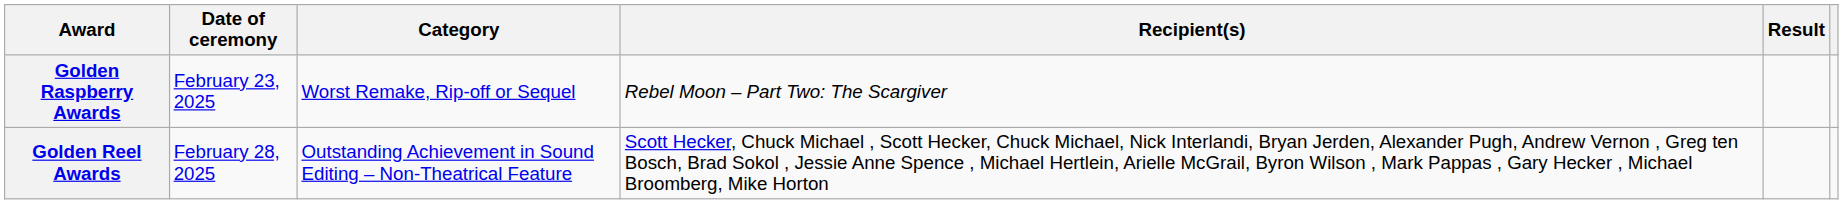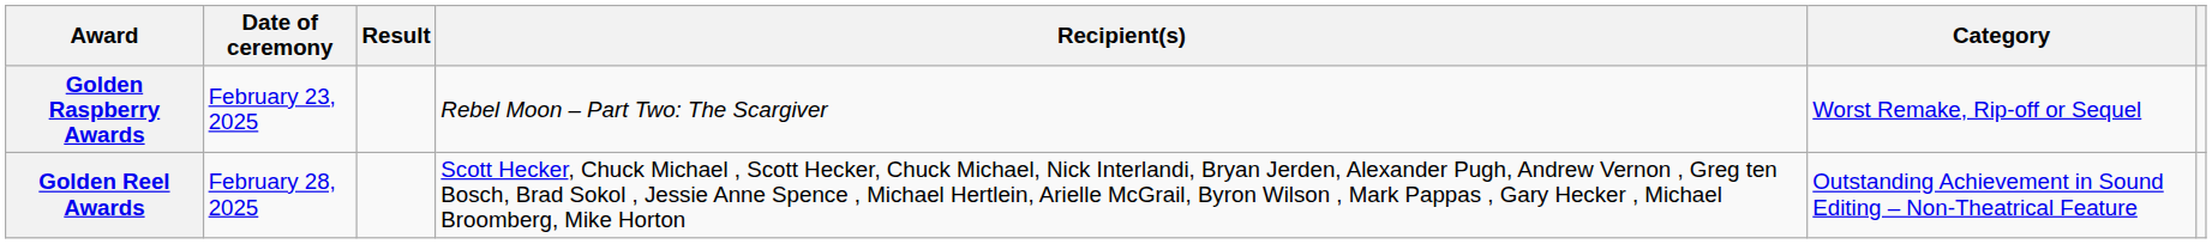columns swapped: Category <-> Result
